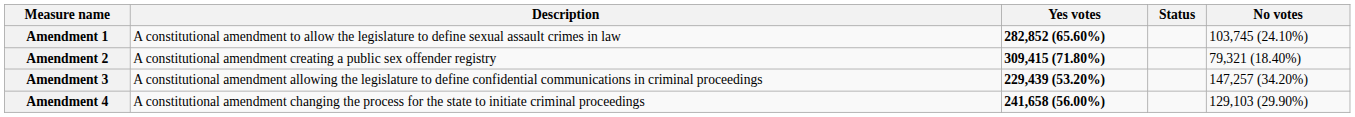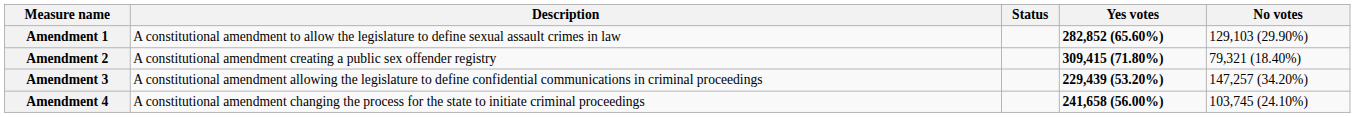columns swapped: Status <-> Yes votes
Amendment 1 | No votes: 103,745 (24.10%) -> 129,103 (29.90%)
Amendment 4 | No votes: 129,103 (29.90%) -> 103,745 (24.10%)
